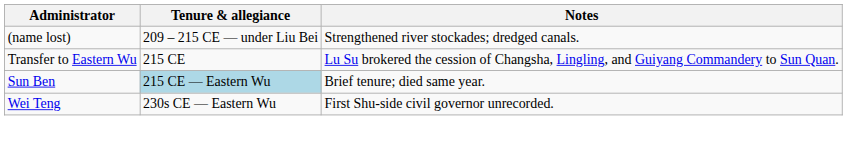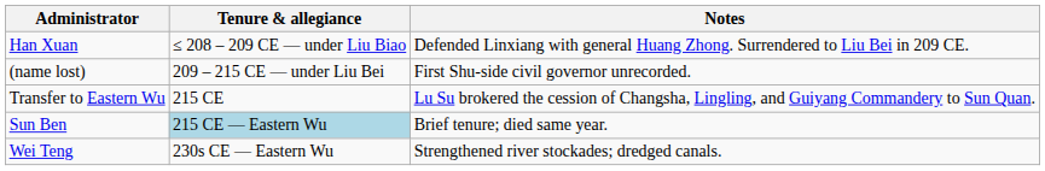+ row: Han Xuan | ≤ 208 – 209 CE — under Liu Biao | Defended Linxiang with general Huang Zhong. Surrendered to Liu Bei in 209 CE.
(name lost) | Notes: Strengthened river stockades; dredged canals. -> First Shu-side civil governor unrecorded.
Wei Teng | Notes: First Shu-side civil governor unrecorded. -> Strengthened river stockades; dredged canals.
